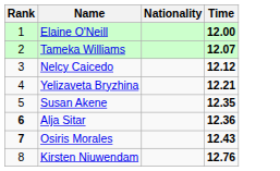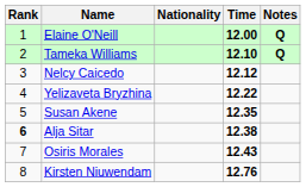+ column: Notes | Q | Q
Tameka Williams | Time: 12.07 -> 12.10
Yelizaveta Bryzhina | Time: 12.21 -> 12.22
Alja Sitar | Time: 12.36 -> 12.38
Osiris Morales | Rank: bold -> normal
